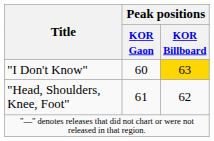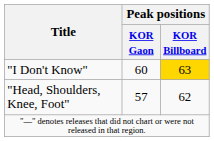"Head, Shoulders, Knee, Foot" | Peak positions / KOR Gaon: 61 -> 57
